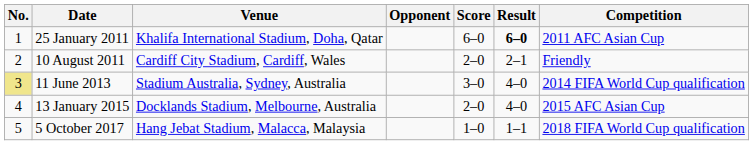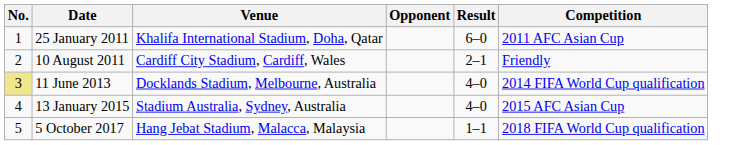- column: Score | 6–0 | 2–0 | 3–0 | 2–0 | 1–0
25 January 2011 | Result: bold -> normal
11 June 2013 | Venue: Stadium Australia, Sydney, Australia -> Docklands Stadium, Melbourne, Australia
13 January 2015 | Venue: Docklands Stadium, Melbourne, Australia -> Stadium Australia, Sydney, Australia
